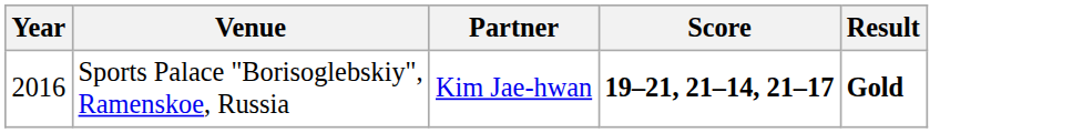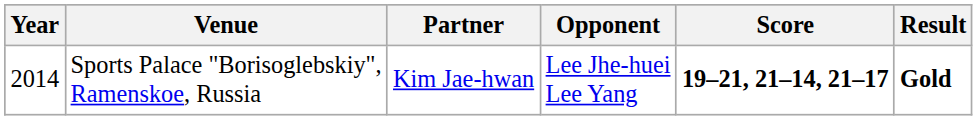+ column: Opponent | Lee Jhe-huei Lee Yang
Sports Palace "Borisoglebskiy", Ramenskoe, Russia | Year: 2016 -> 2014
